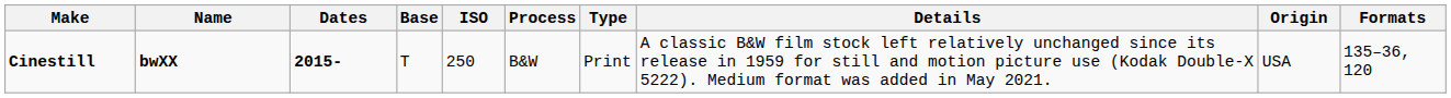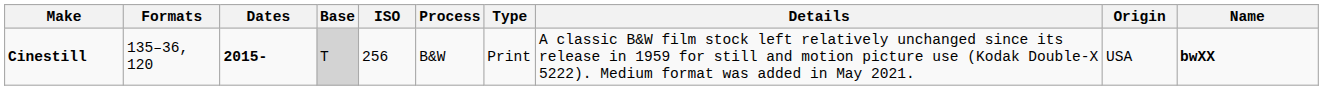columns swapped: Name <-> Formats
Cinestill | Base: no background -> lightgrey background
Cinestill | ISO: 250 -> 256
